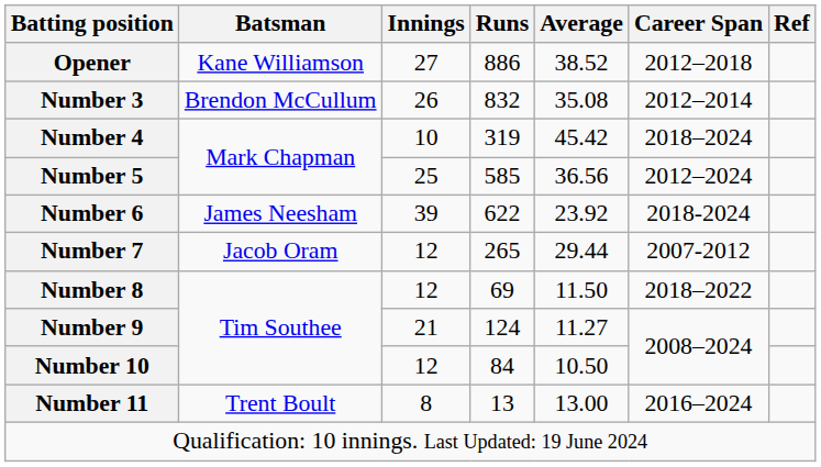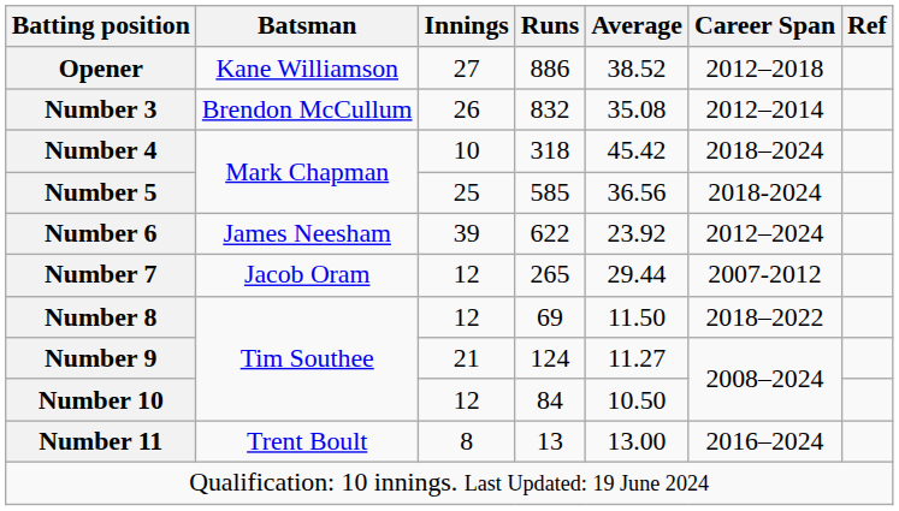Number 4 | Runs: 319 -> 318
Number 5 | Career Span: 2012–2024 -> 2018-2024
Number 6 | Career Span: 2018-2024 -> 2012–2024
